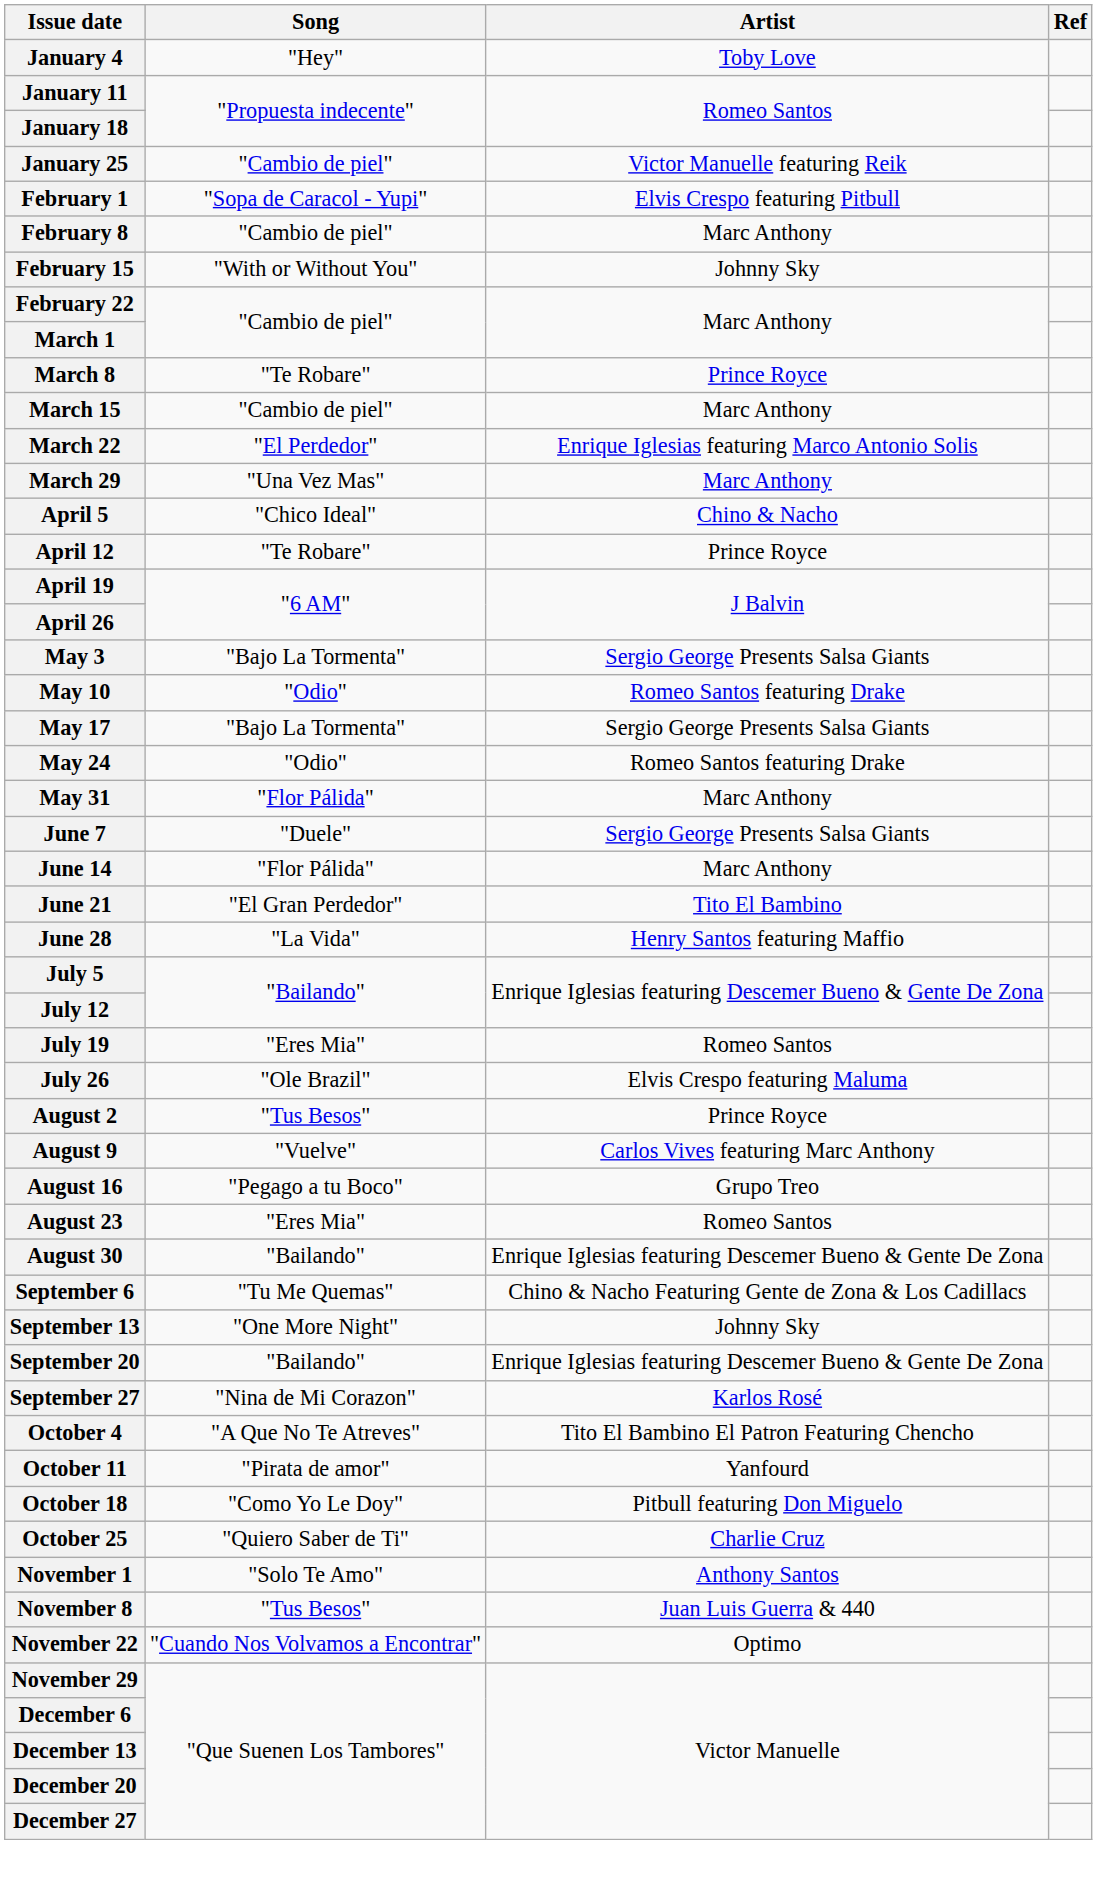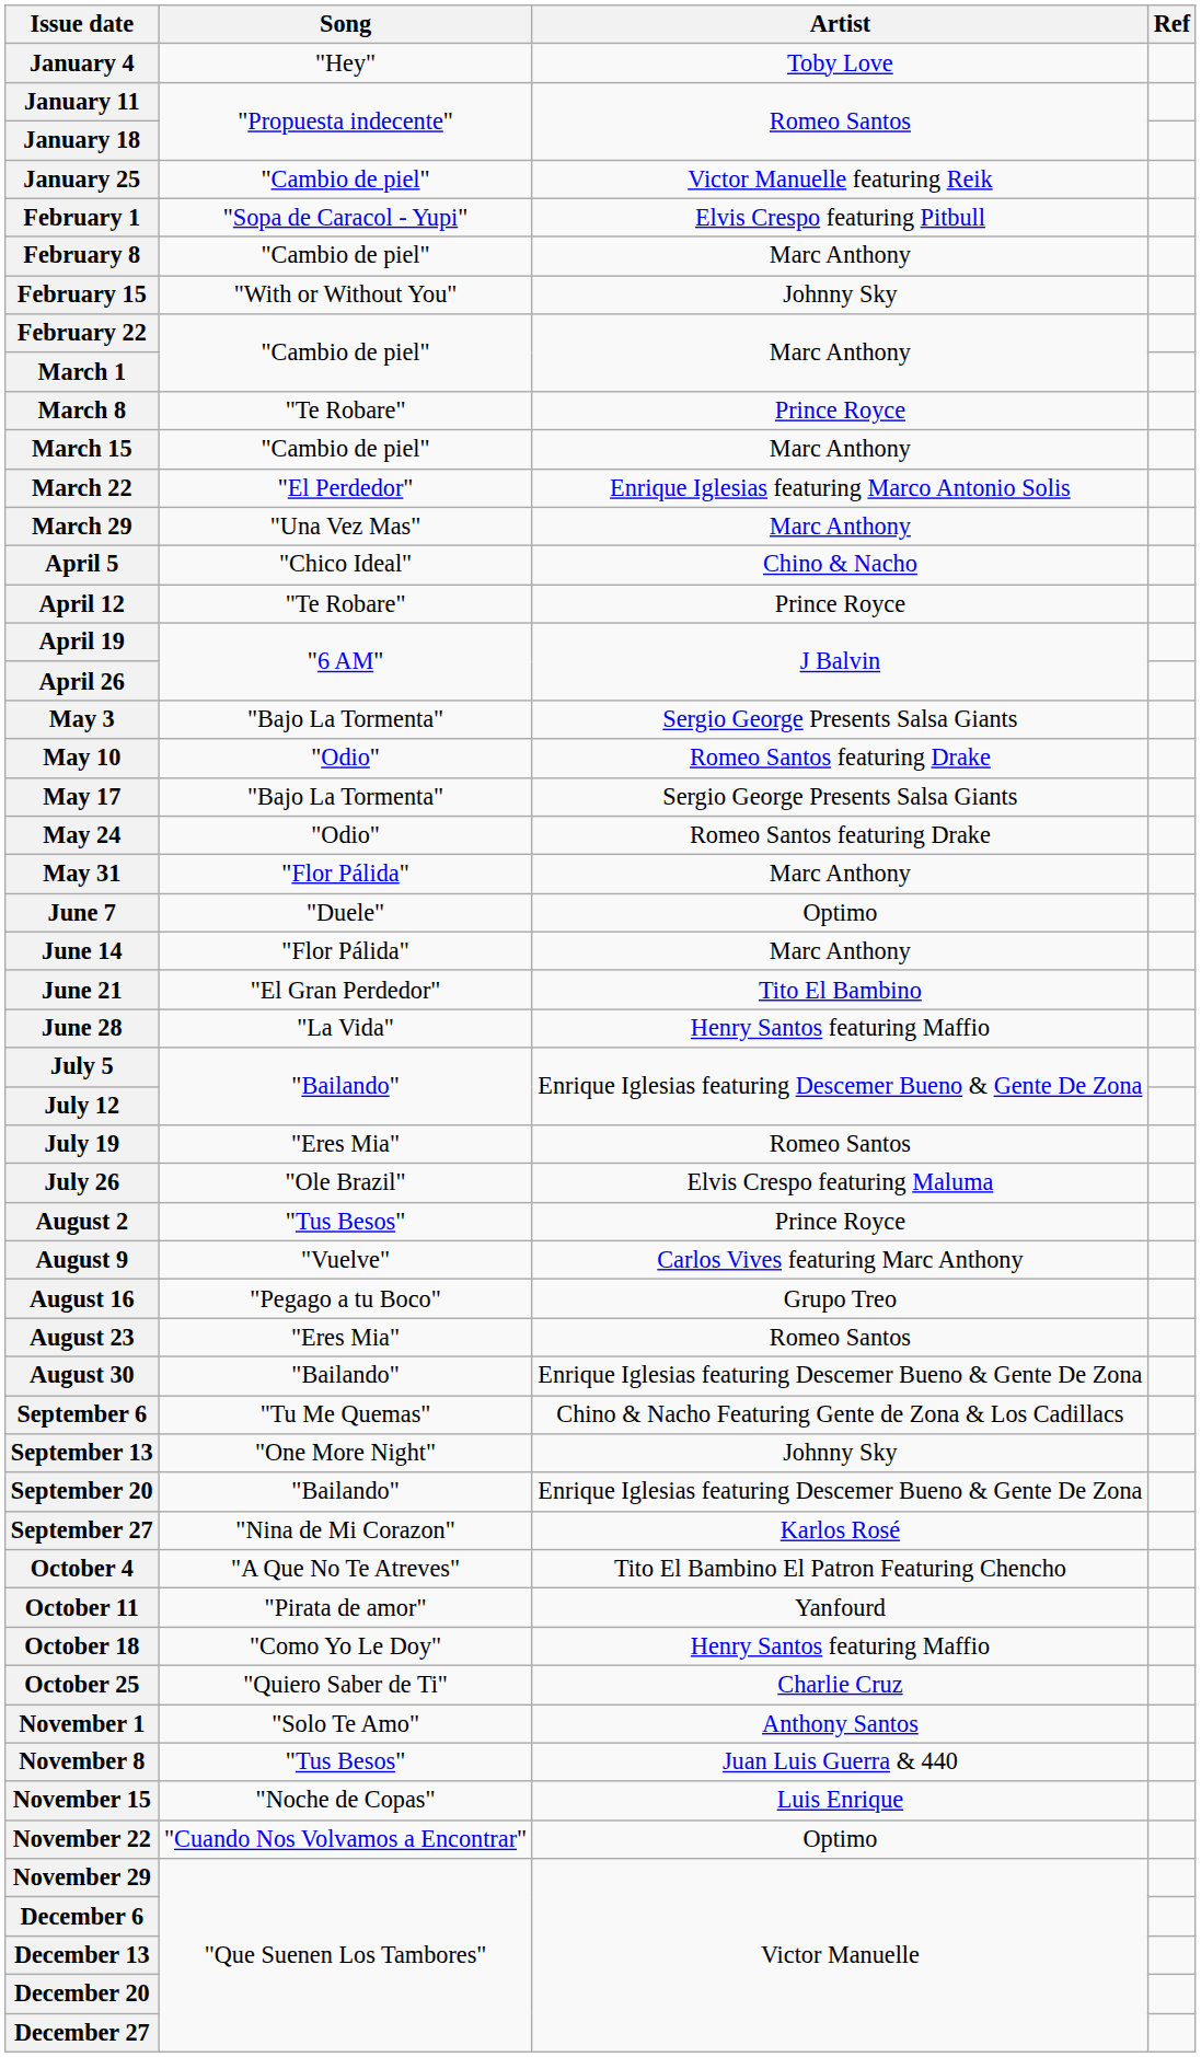June 7 | Artist: Sergio George Presents Salsa Giants -> Optimo
October 18 | Artist: Pitbull featuring Don Miguelo -> Henry Santos featuring Maffio
+ row: November 15 | "Noche de Copas" | Luis Enrique
